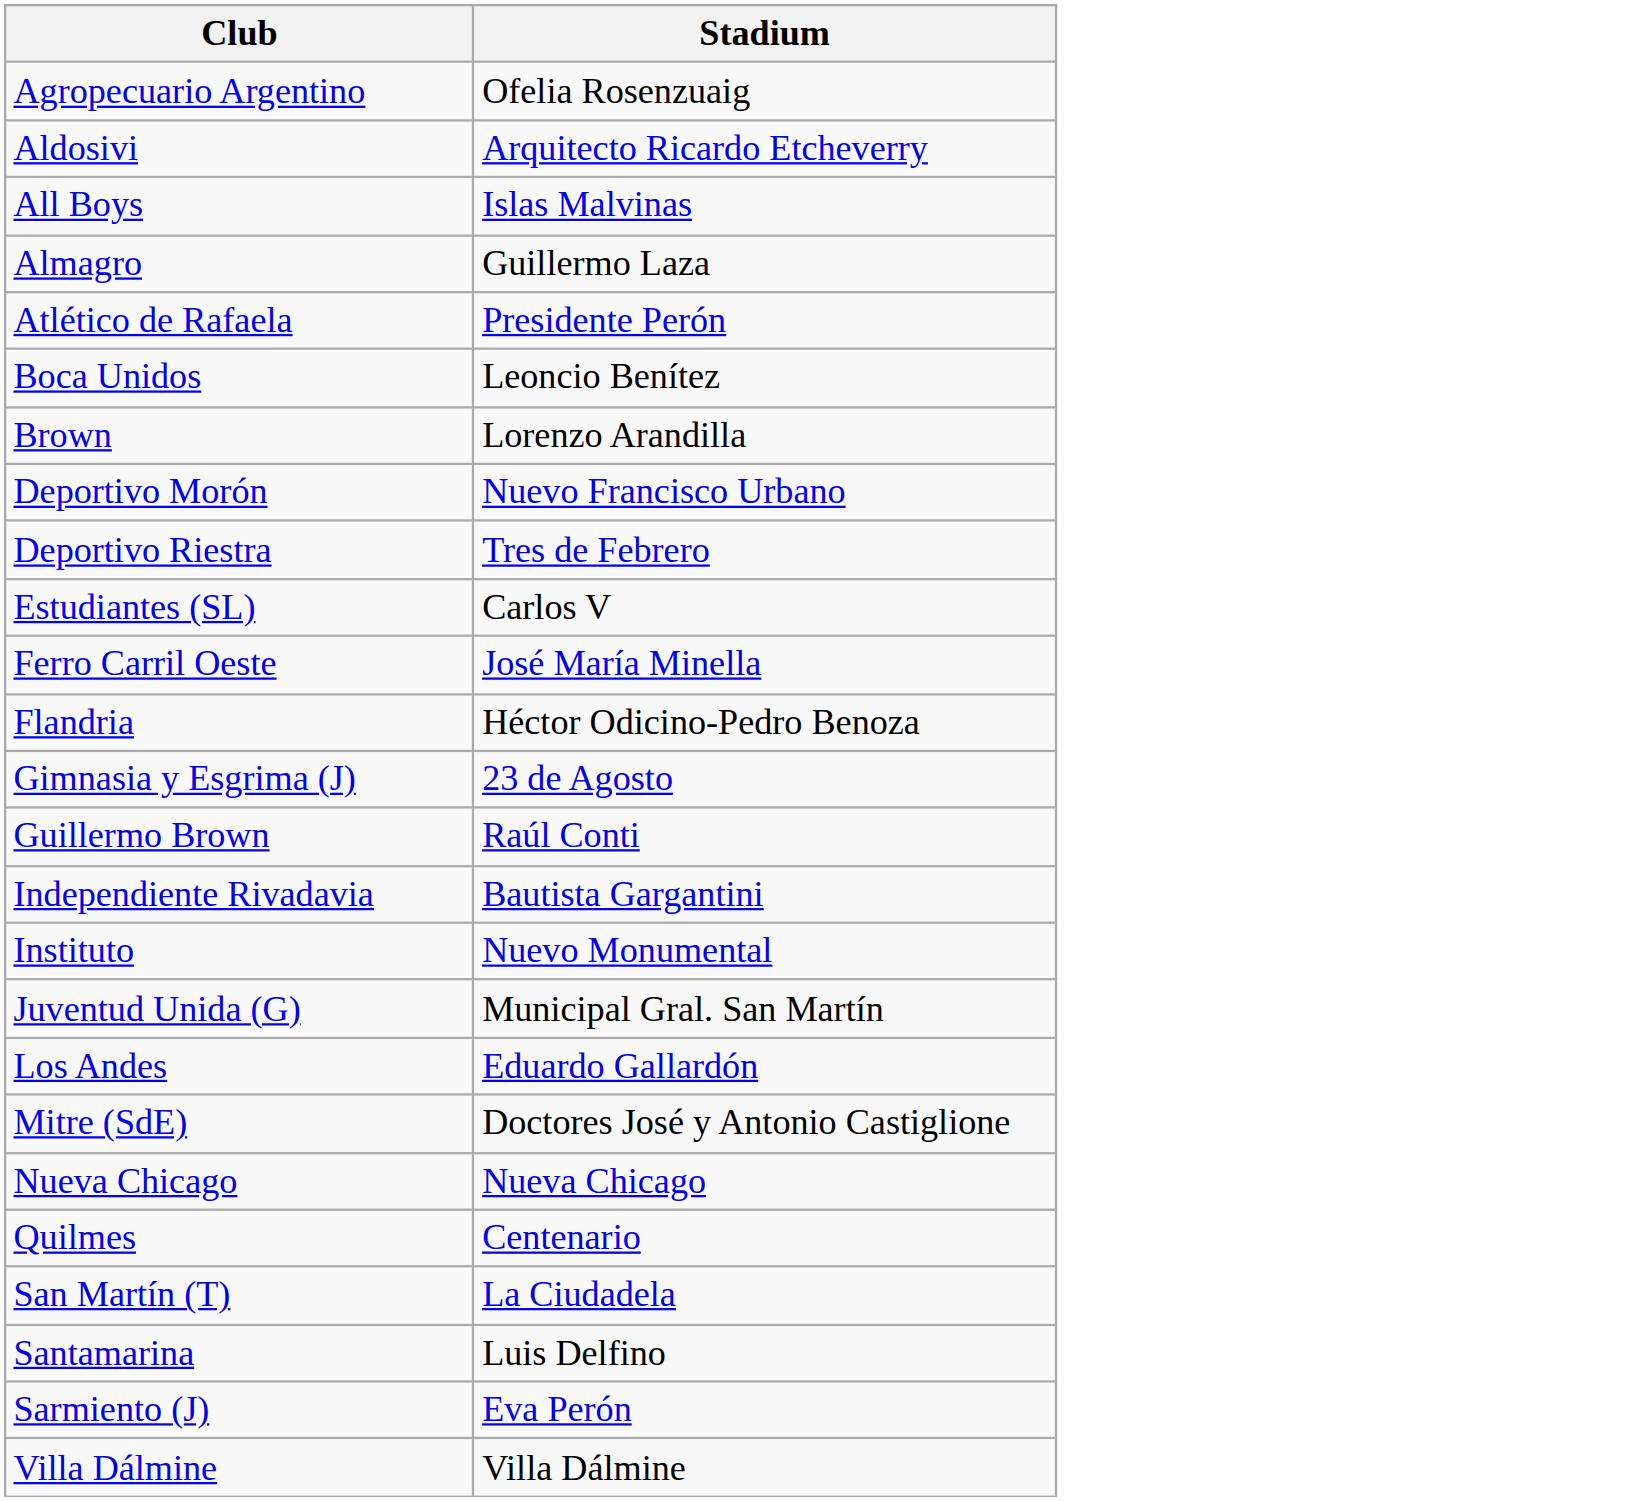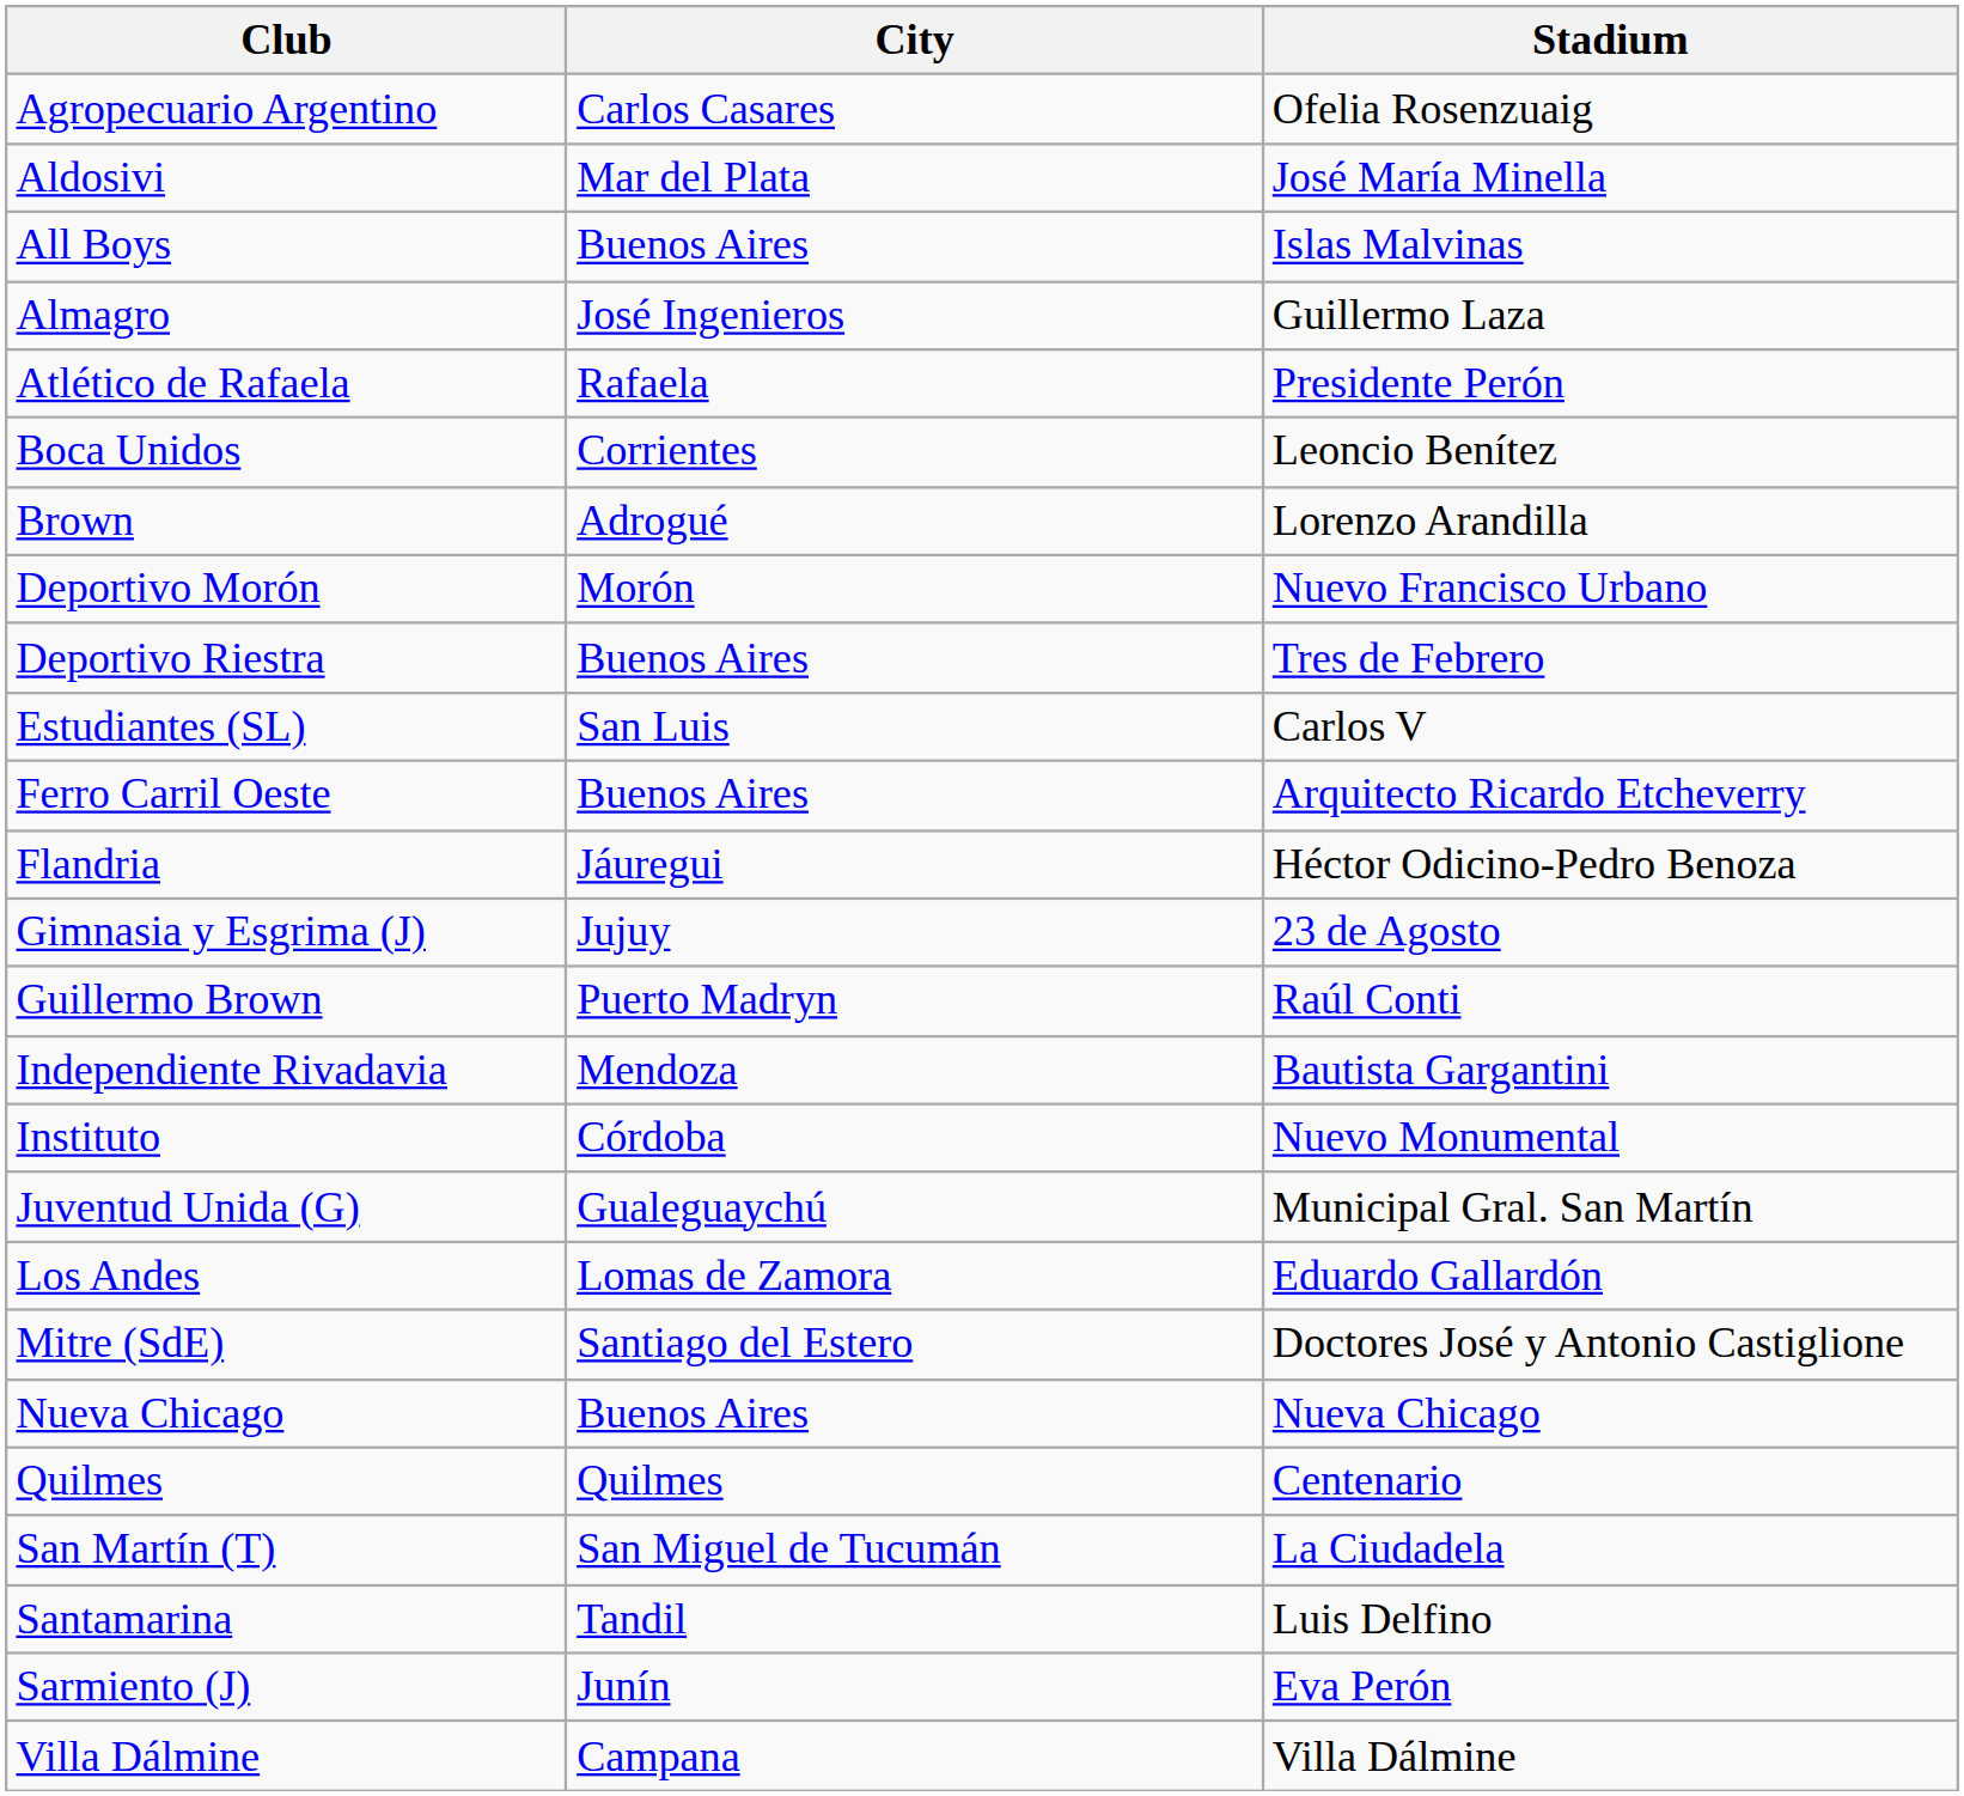+ column: City | Carlos Casares | Mar del Plata | Buenos Aires | José Ingenieros | Rafaela | Corrientes | Adrogué | Morón | Buenos Aires | San Luis | Buenos Aires | Jáuregui | Jujuy | Puerto Madryn | Mendoza | Córdoba | Gualeguaychú | Lomas de Zamora | Santiago del Estero | Buenos Aires | Quilmes | San Miguel de Tucumán | Tandil | Junín | Campana
Aldosivi | Stadium: Arquitecto Ricardo Etcheverry -> José María Minella
Ferro Carril Oeste | Stadium: José María Minella -> Arquitecto Ricardo Etcheverry
